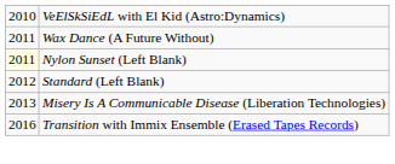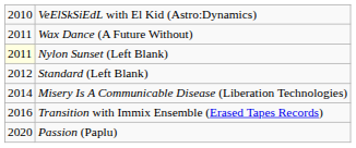Misery Is A Communicable Disease (Liberation Technologies) | column 1: 2013 -> 2014
+ row: 2020 | Passion (Paplu)
